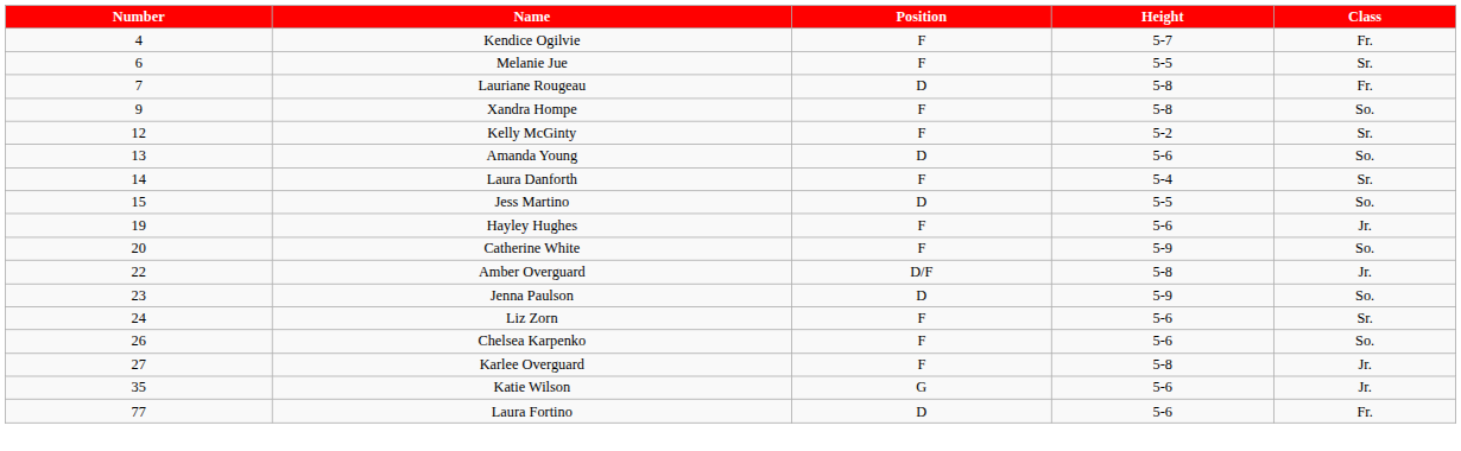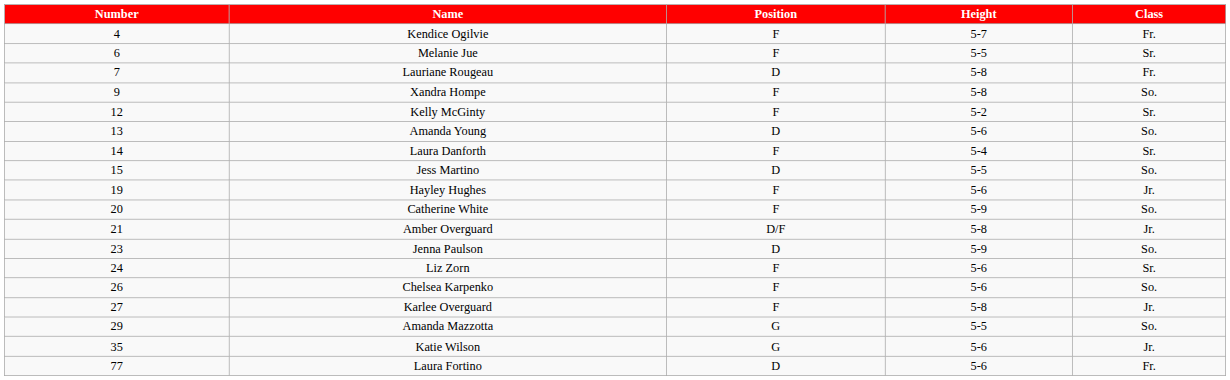Amber Overguard | Number: 22 -> 21
+ row: 29 | Amanda Mazzotta | G | 5-5 | So.
